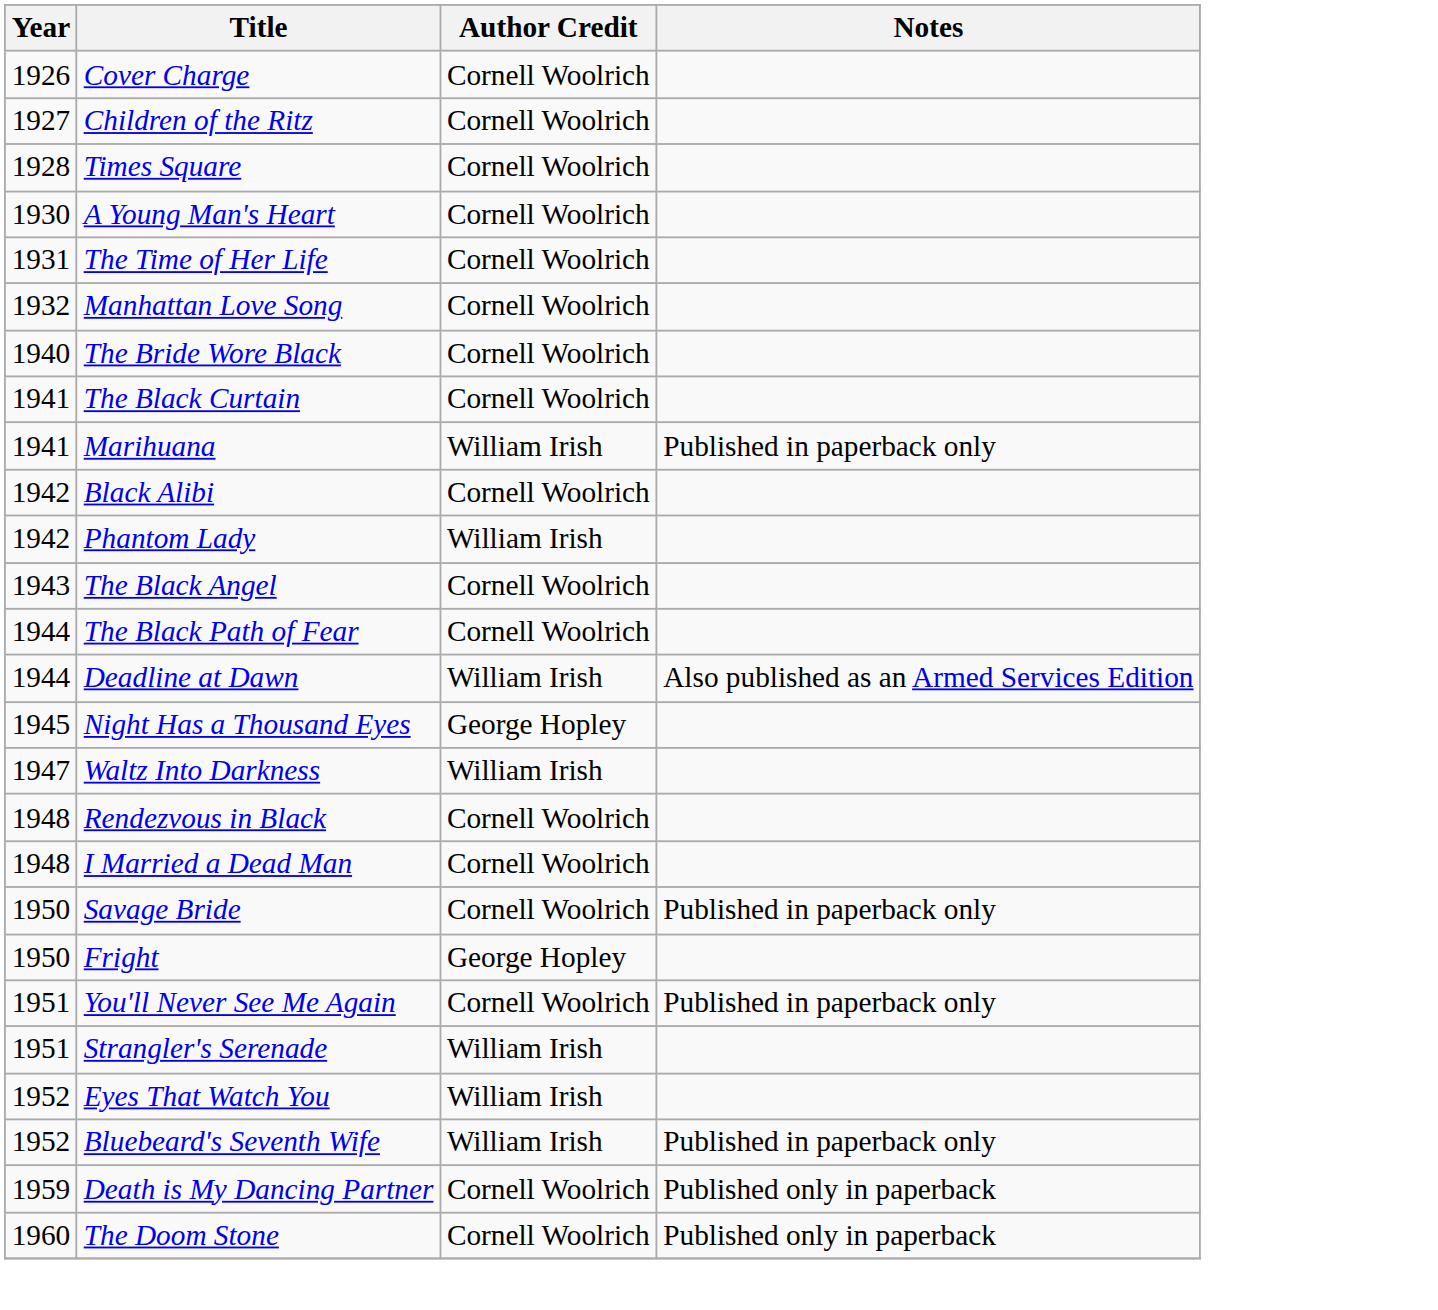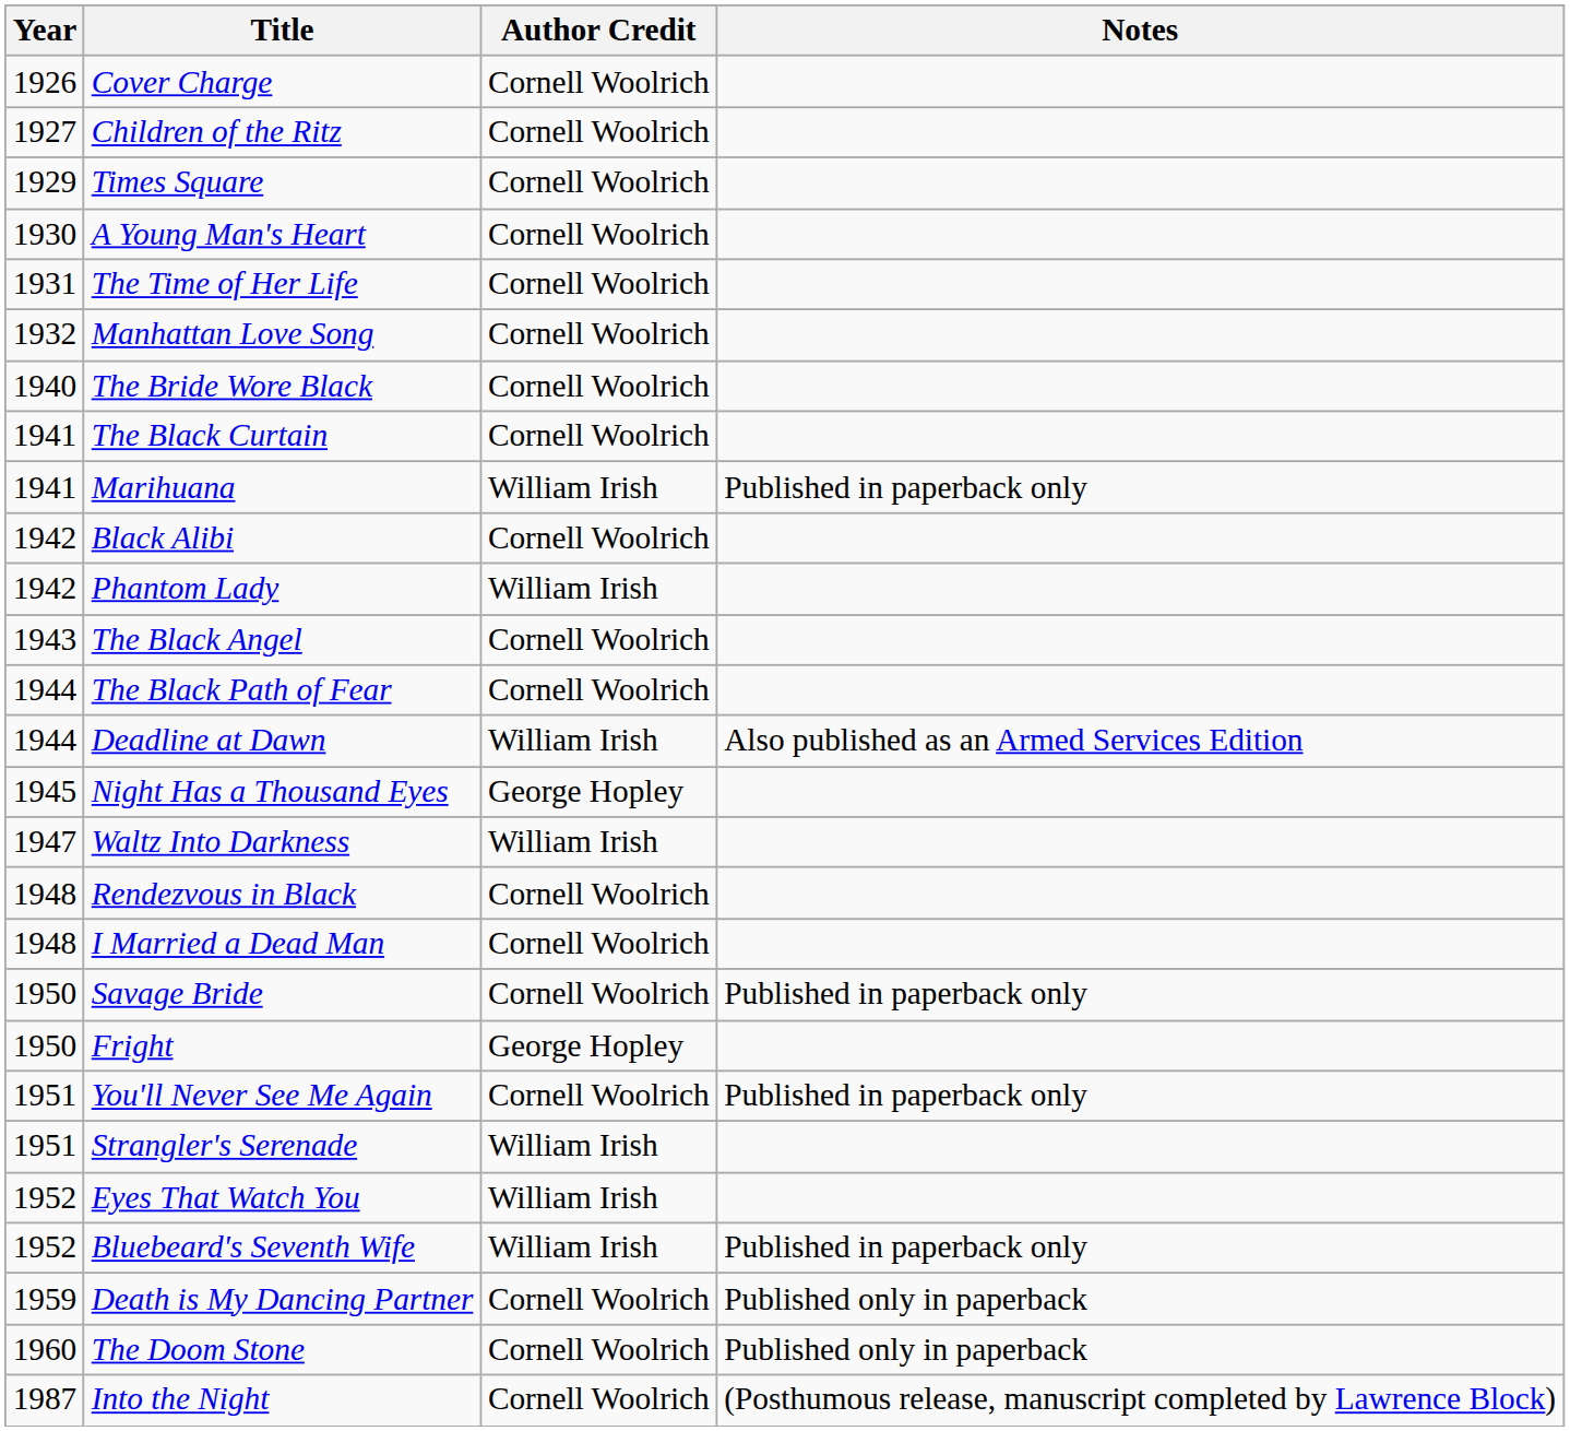Times Square | Year: 1928 -> 1929
+ row: 1987 | Into the Night | Cornell Woolrich | (Posthumous release, manuscript completed by Lawrence Block)
